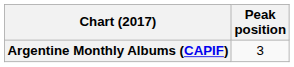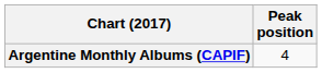Argentine Monthly Albums (CAPIF) | Peak position: 3 -> 4
